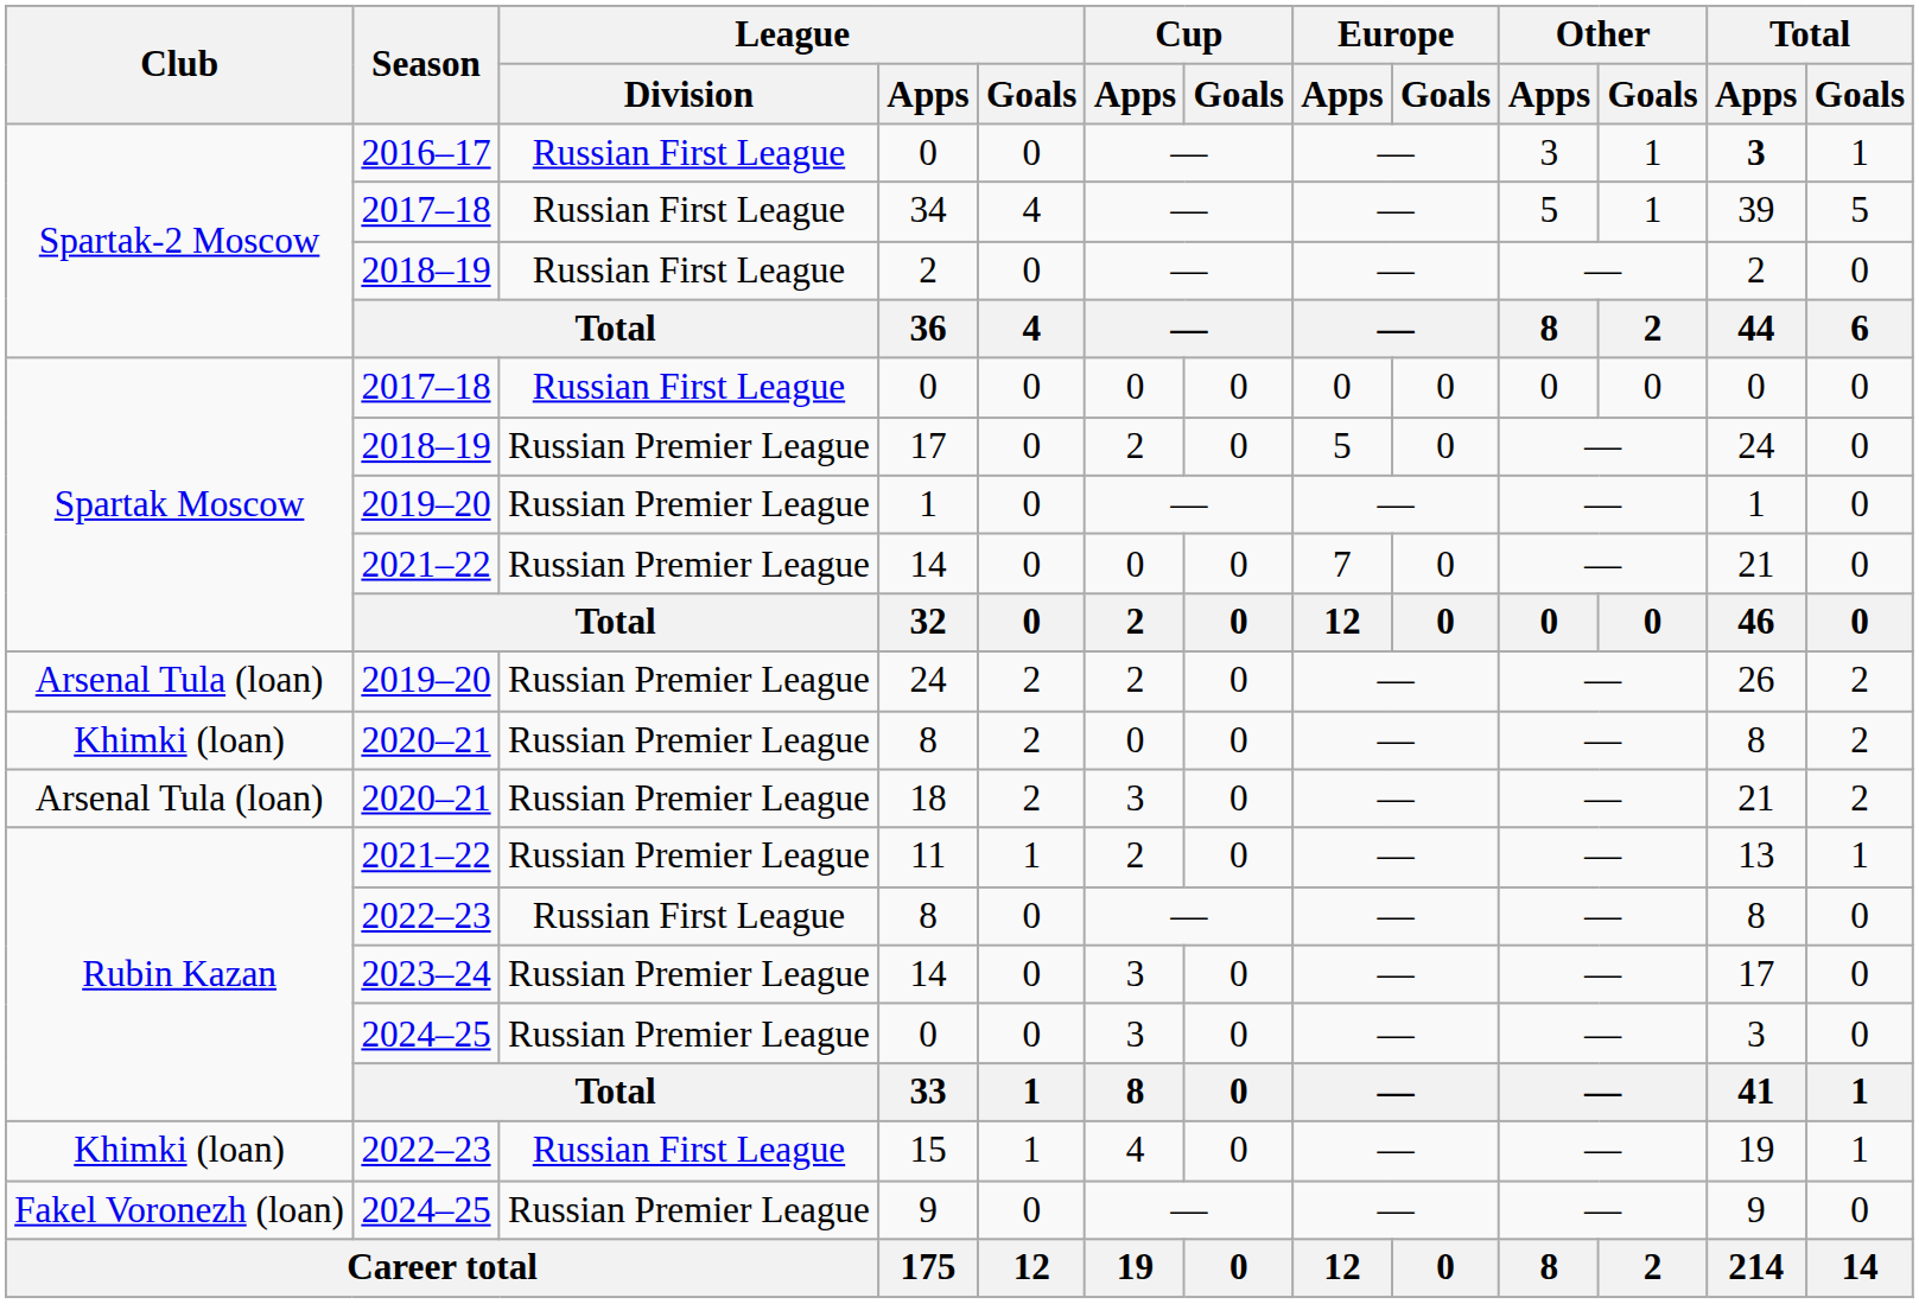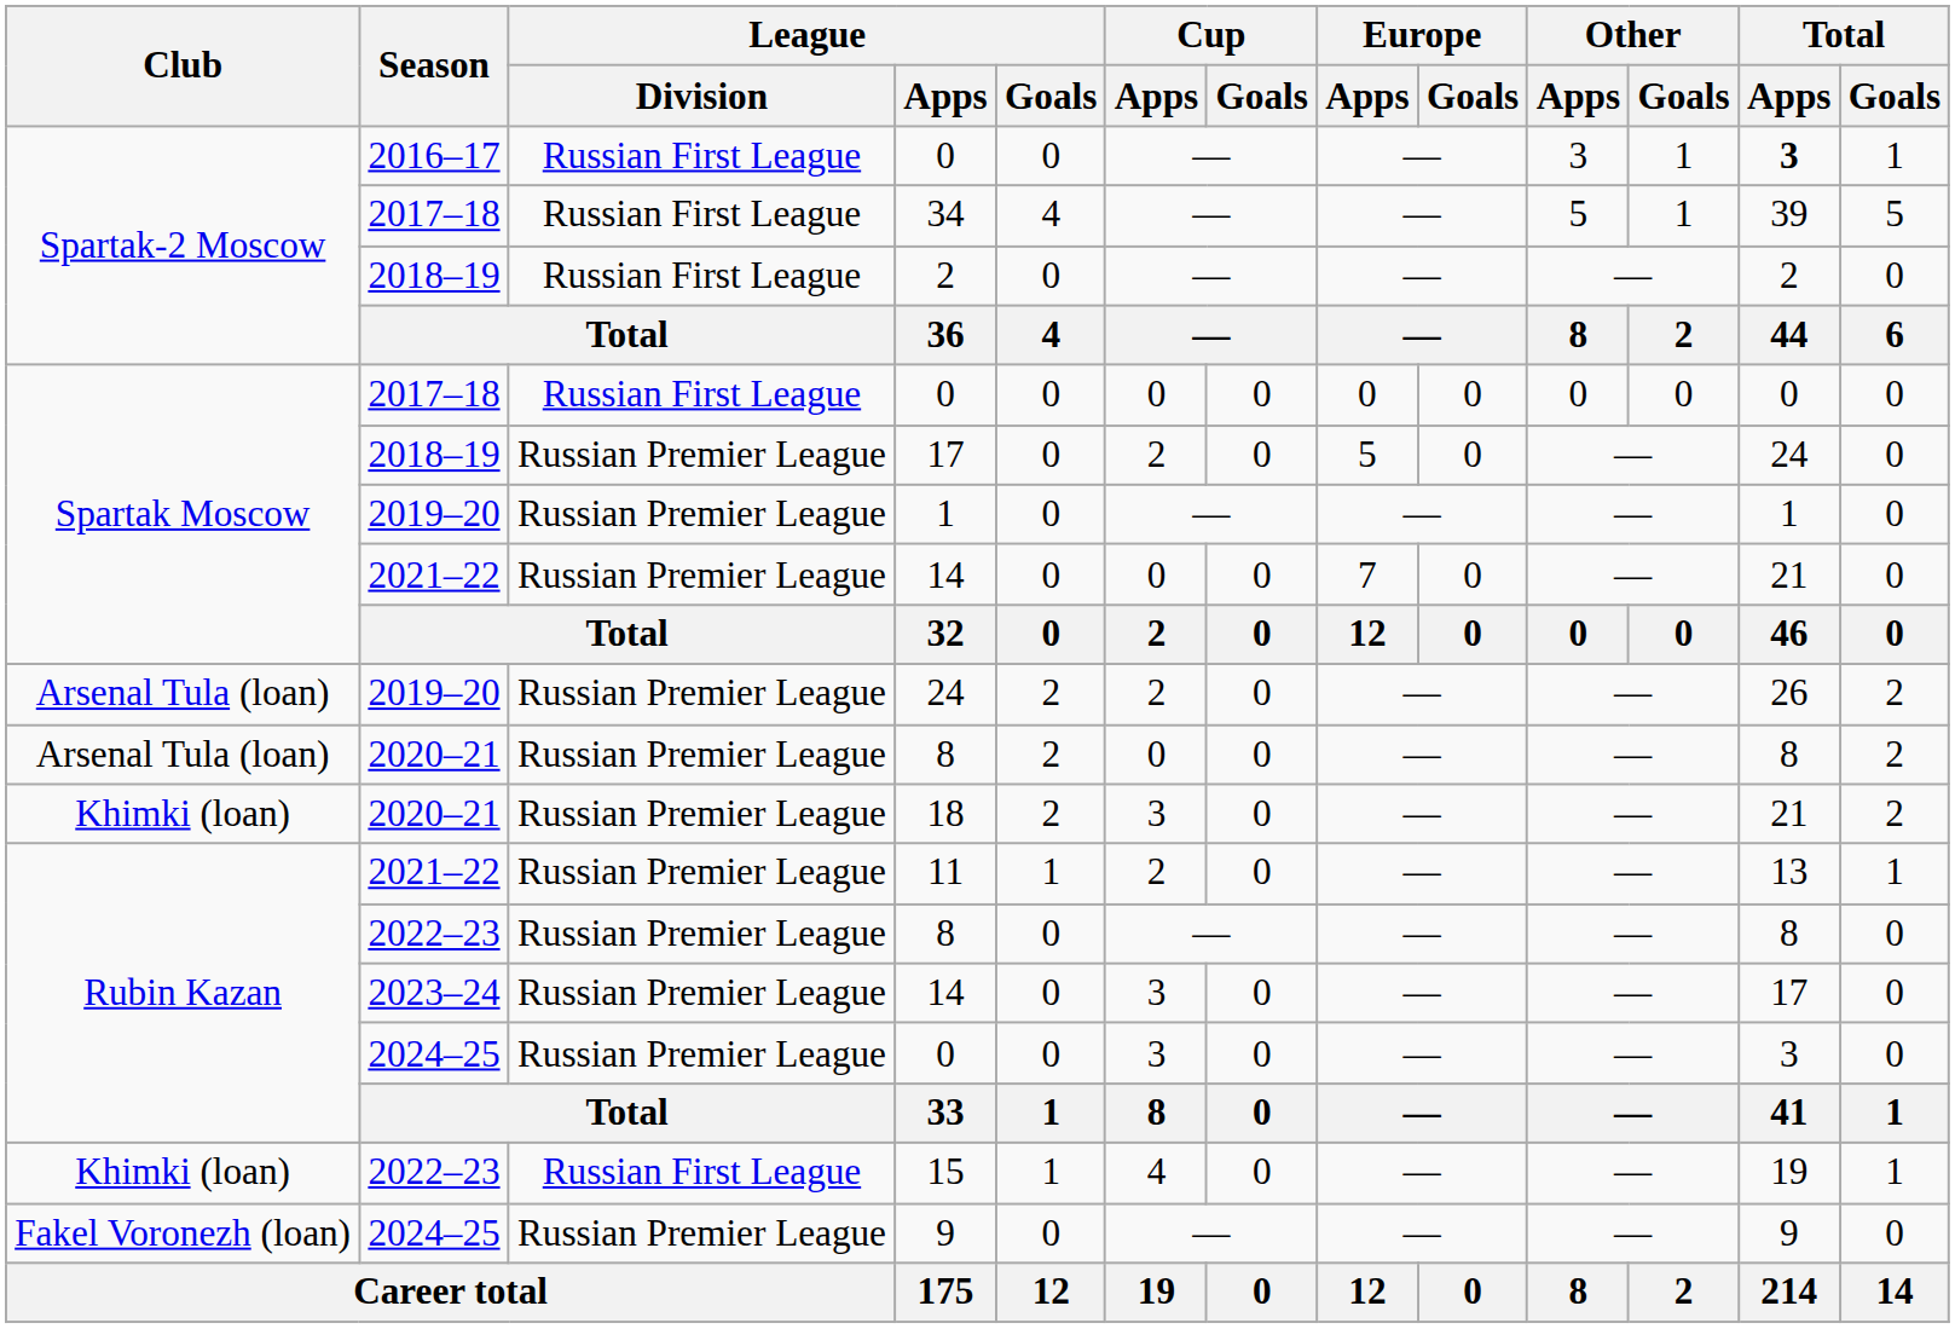2020–21 / 8 | Club: Khimki (loan) -> Arsenal Tula (loan)
18 | Club: Arsenal Tula (loan) -> Khimki (loan)
2022–23 / 8 | League / Division: Russian First League -> Russian Premier League
